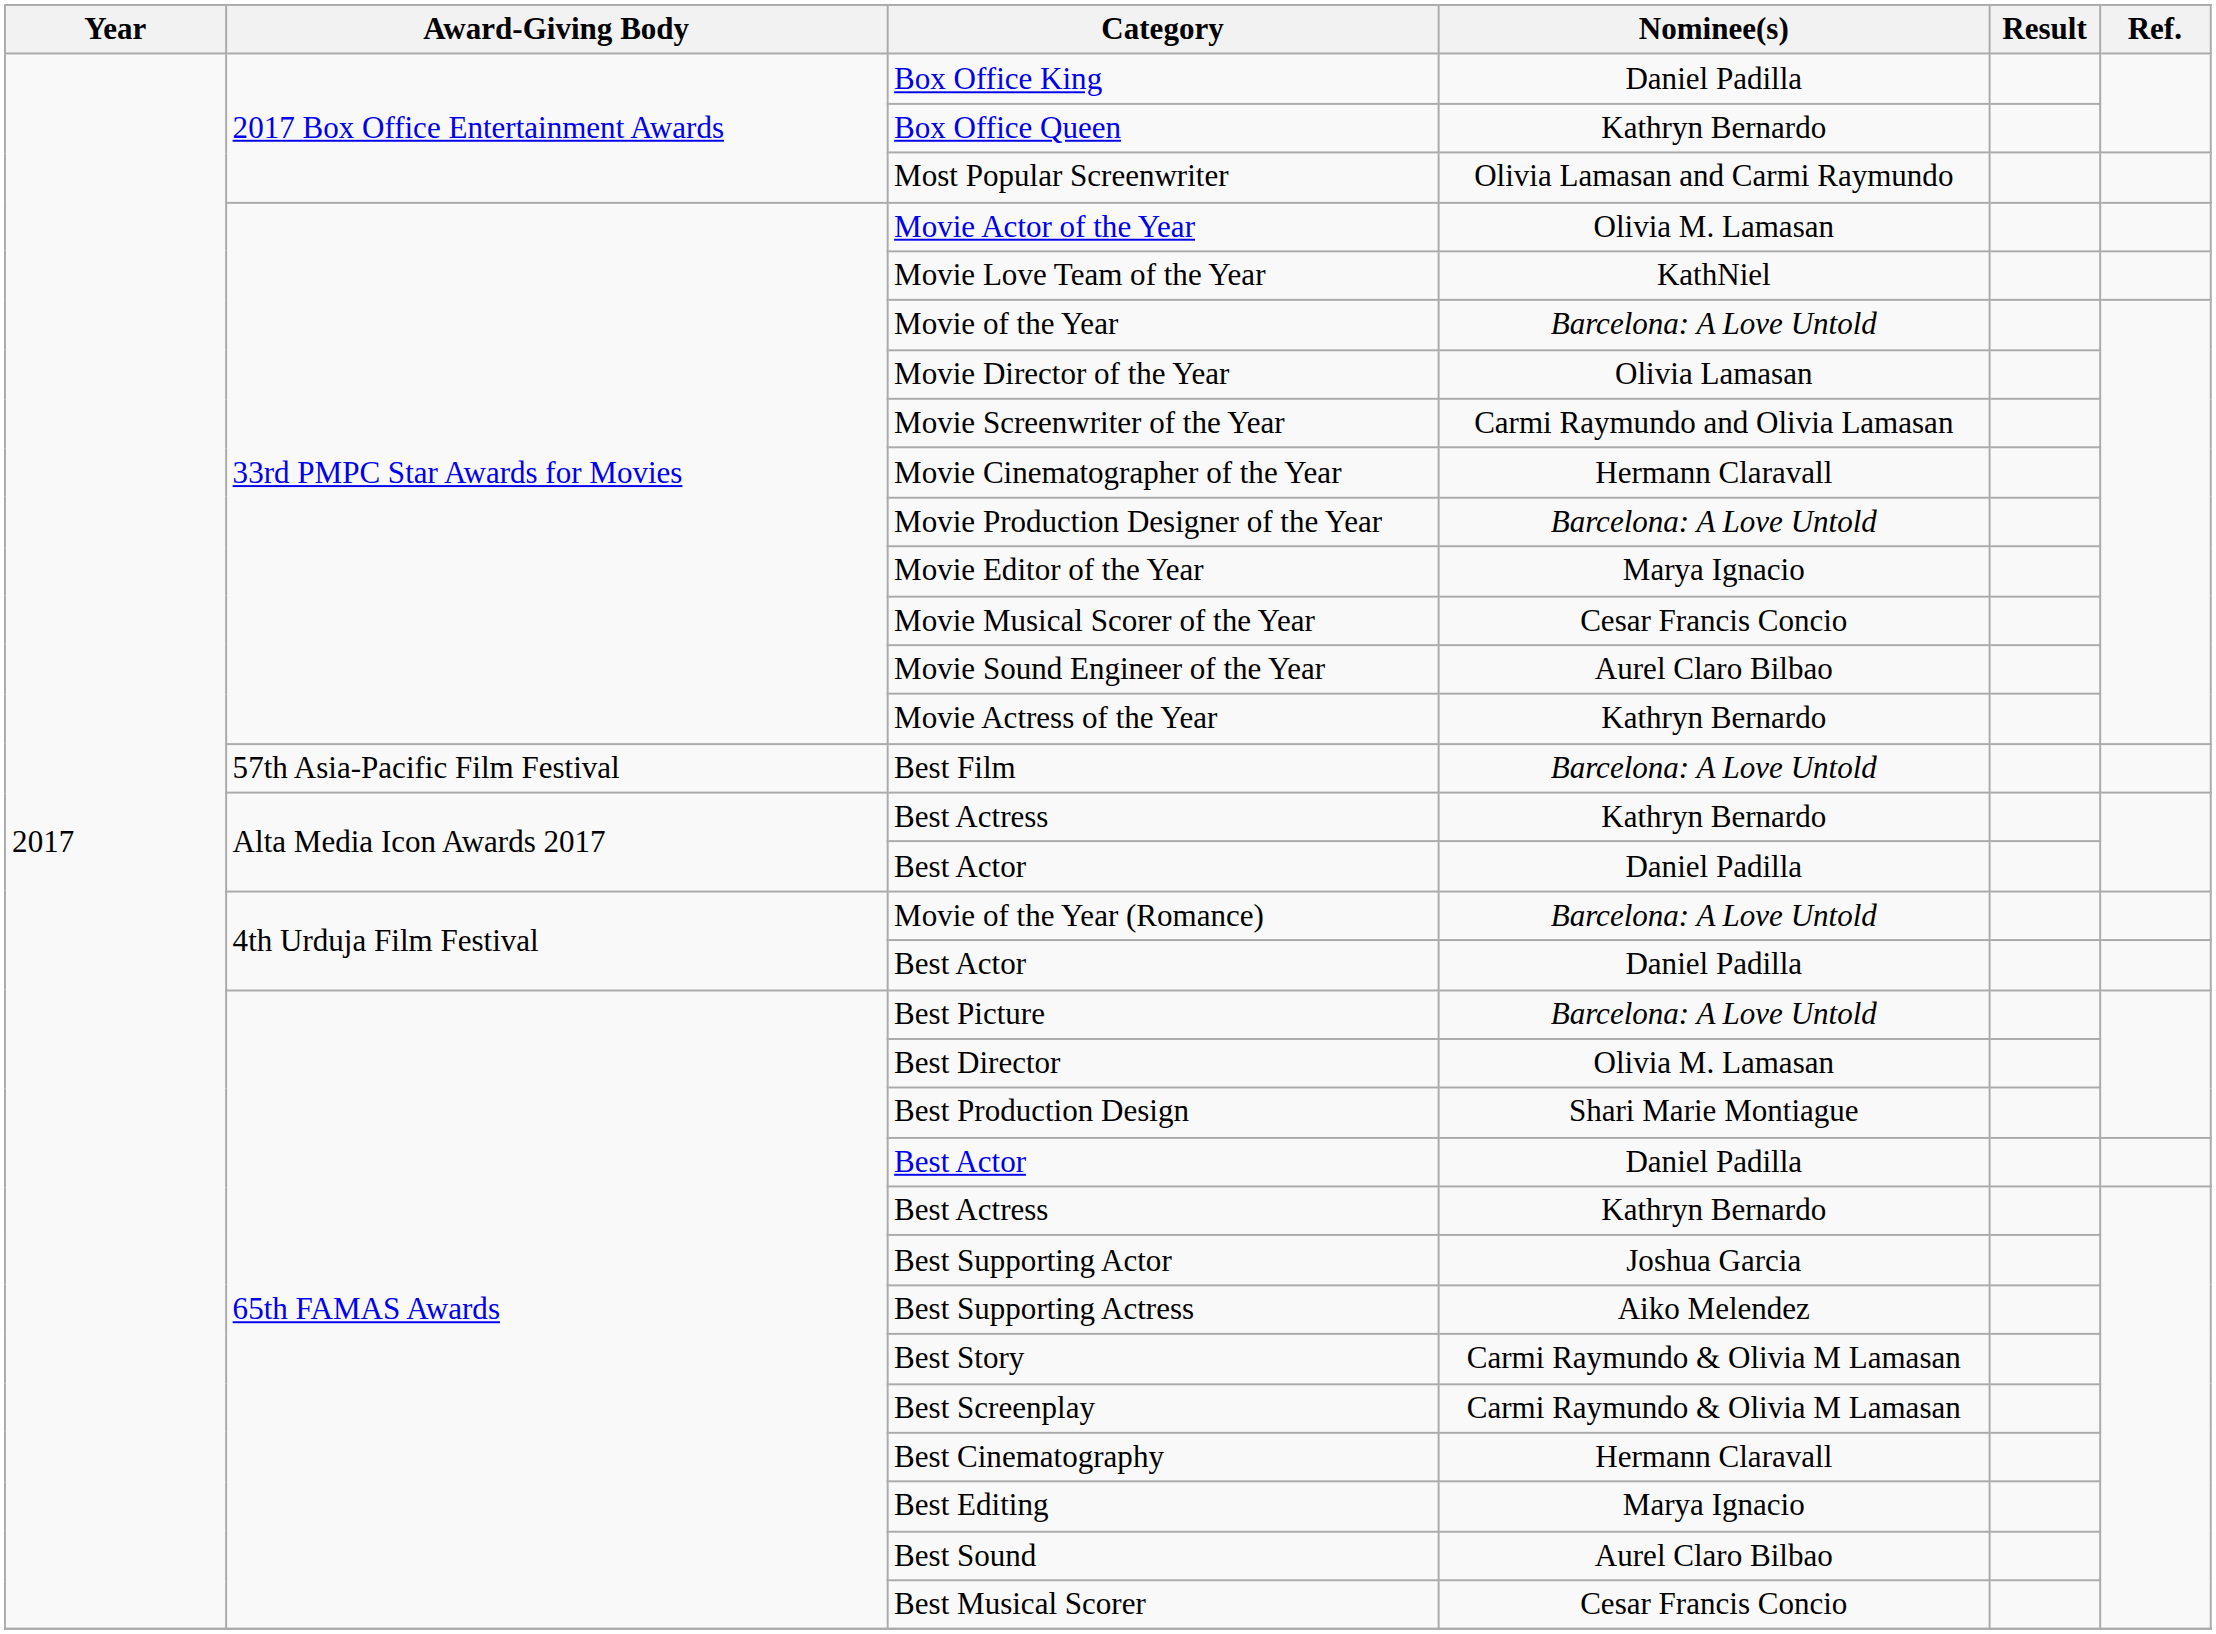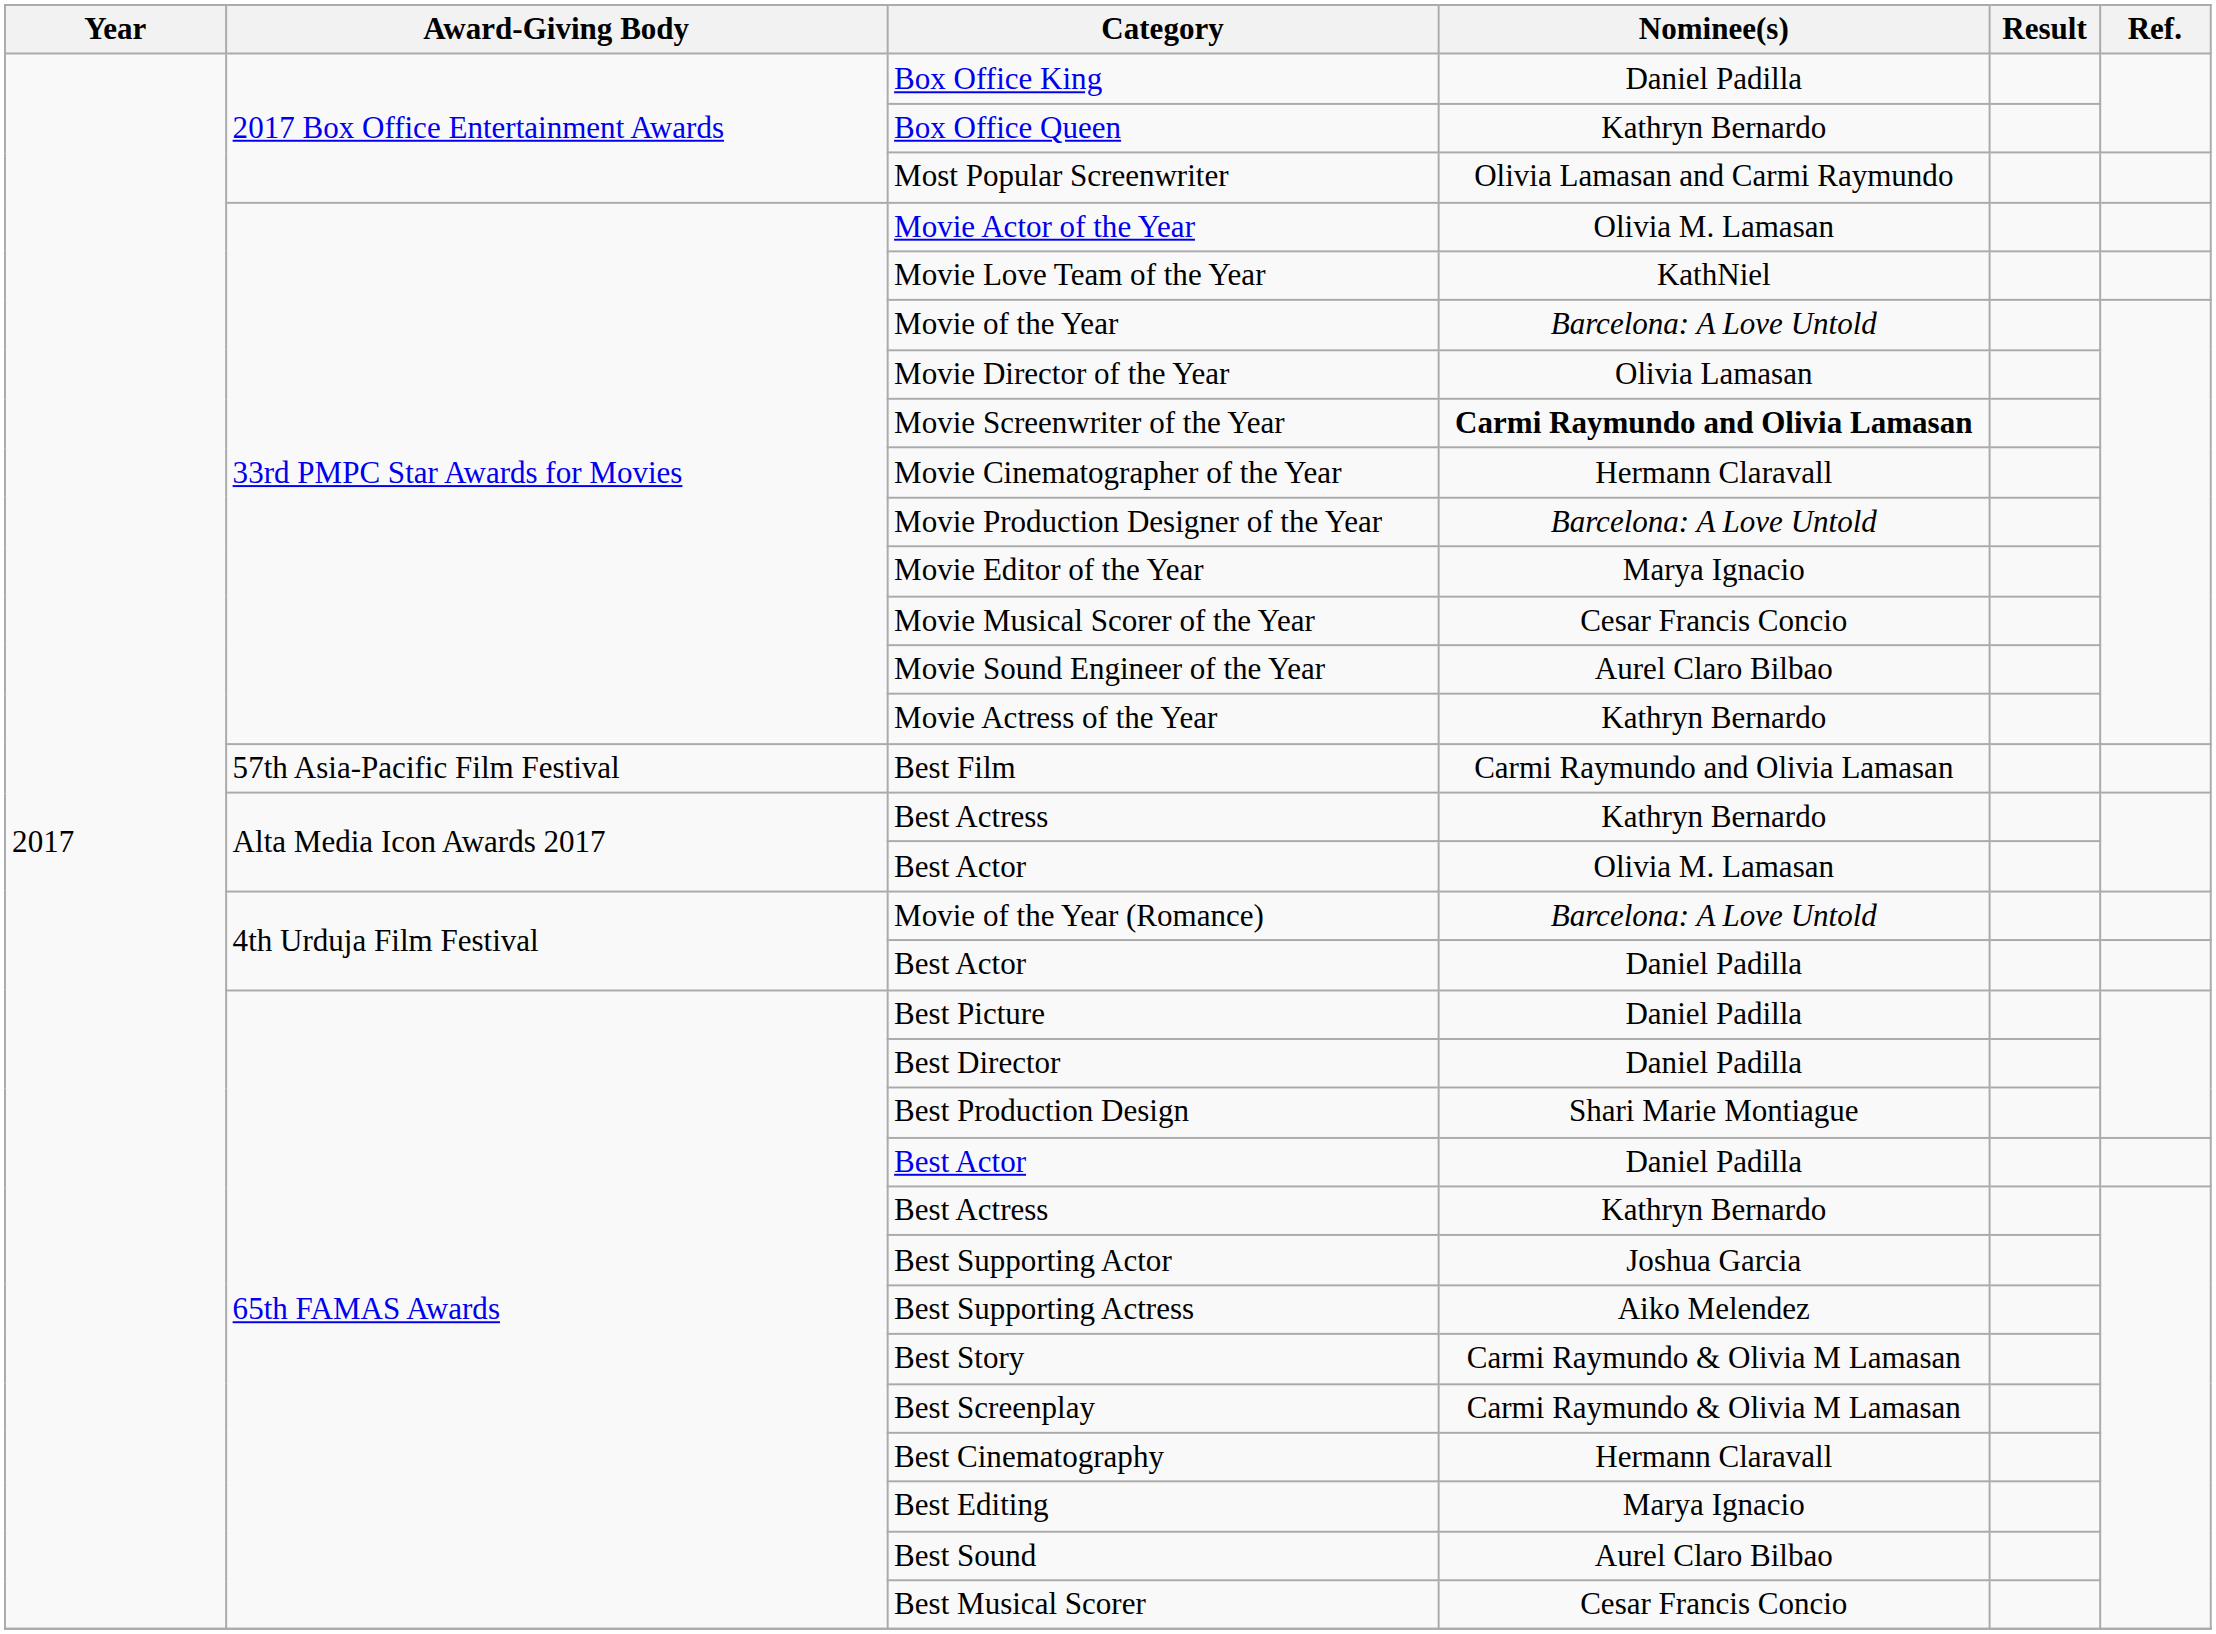Movie Screenwriter of the Year | Nominee(s): normal -> bold
Best Film | Nominee(s): Barcelona: A Love Untold -> Carmi Raymundo and Olivia Lamasan
Alta Media Icon Awards 2017 / Best Actor | Nominee(s): Daniel Padilla -> Olivia M. Lamasan
Best Picture | Nominee(s): Barcelona: A Love Untold -> Daniel Padilla
Best Director | Nominee(s): Olivia M. Lamasan -> Daniel Padilla
